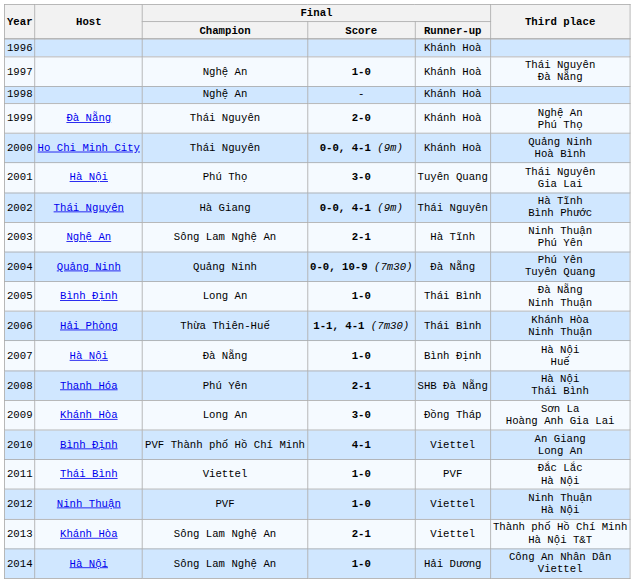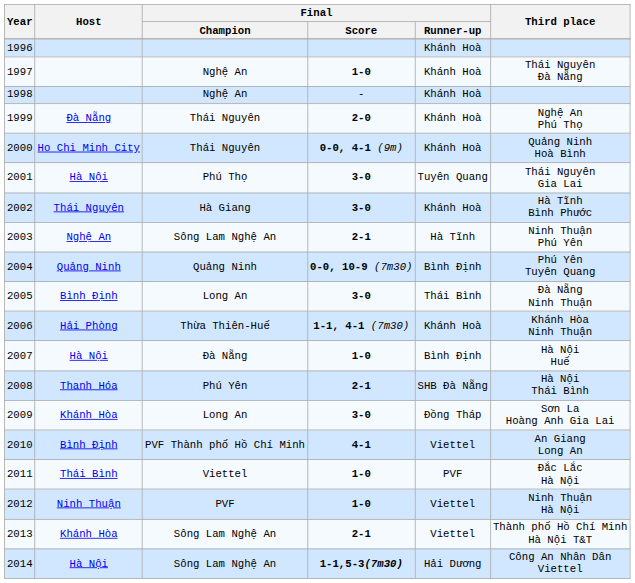2002 | Final / Score: 0-0, 4-1 (9m) -> 3-0
2002 | Final / Runner-up: Thái Nguyên -> Khánh Hoà
2004 | Final / Runner-up: Đà Nẵng -> Bình Định
2005 | Final / Score: 1-0 -> 3-0
2006 | Final / Runner-up: Thái Bình -> Khánh Hoà
2014 | Final / Score: 1-0 -> 1-1,5-3(7m30)
